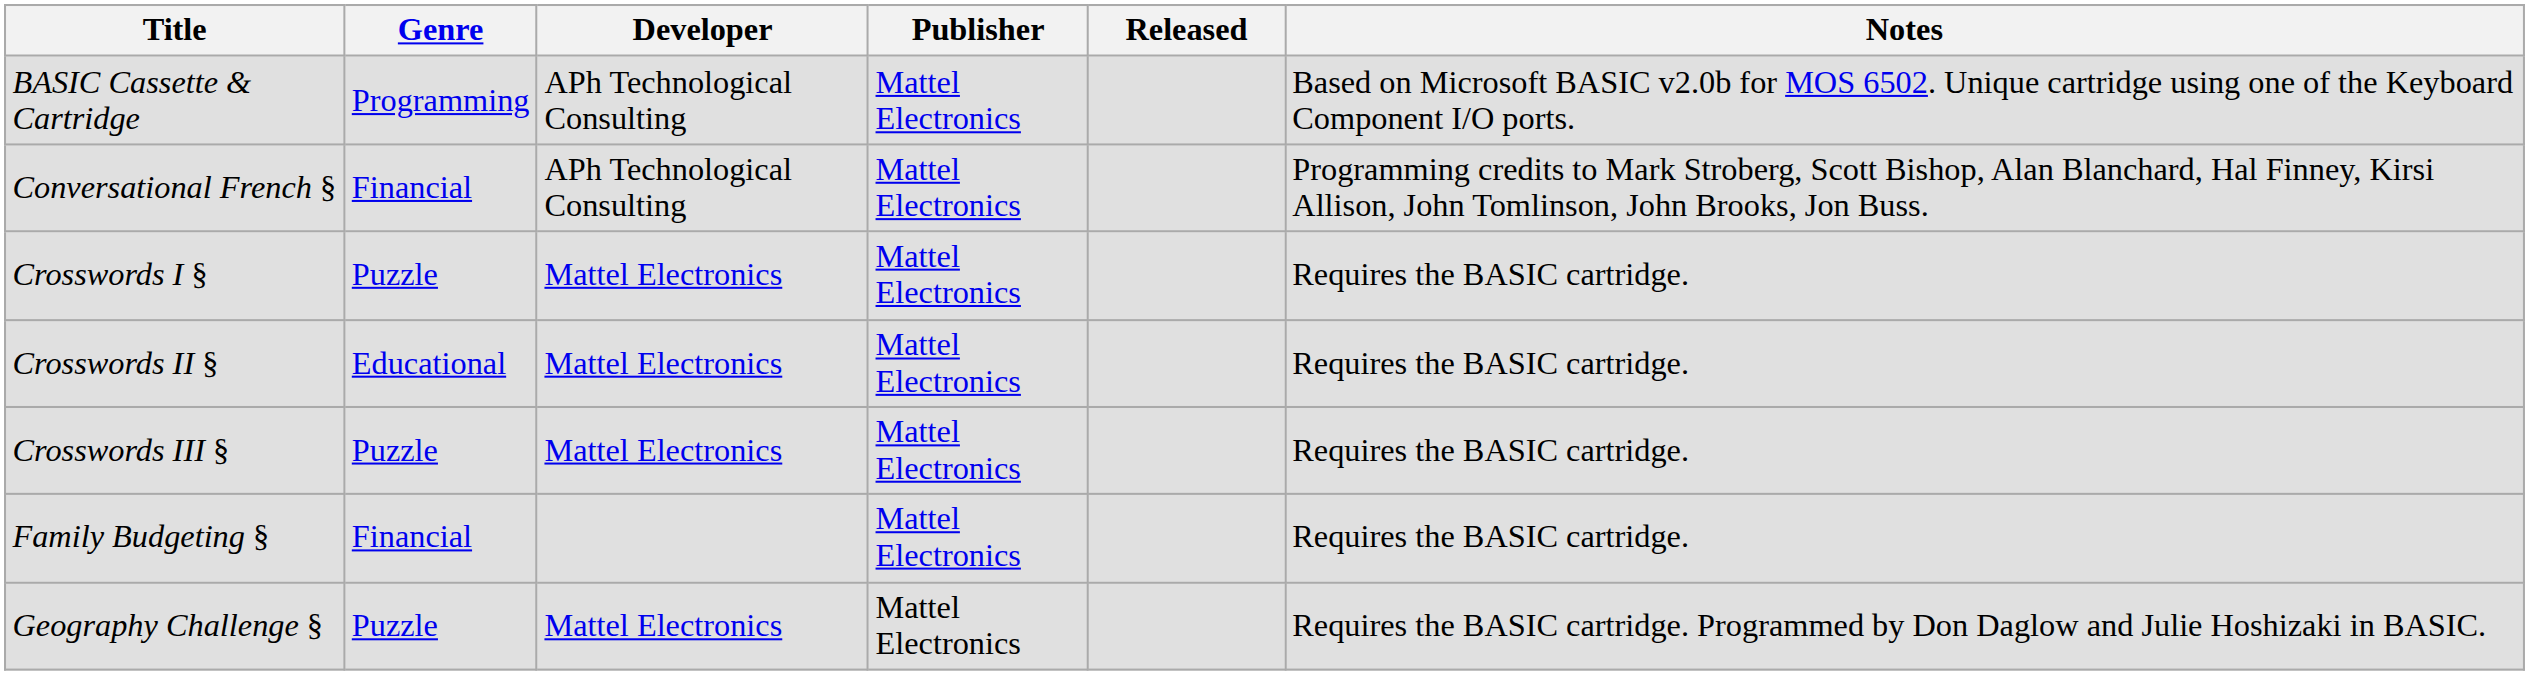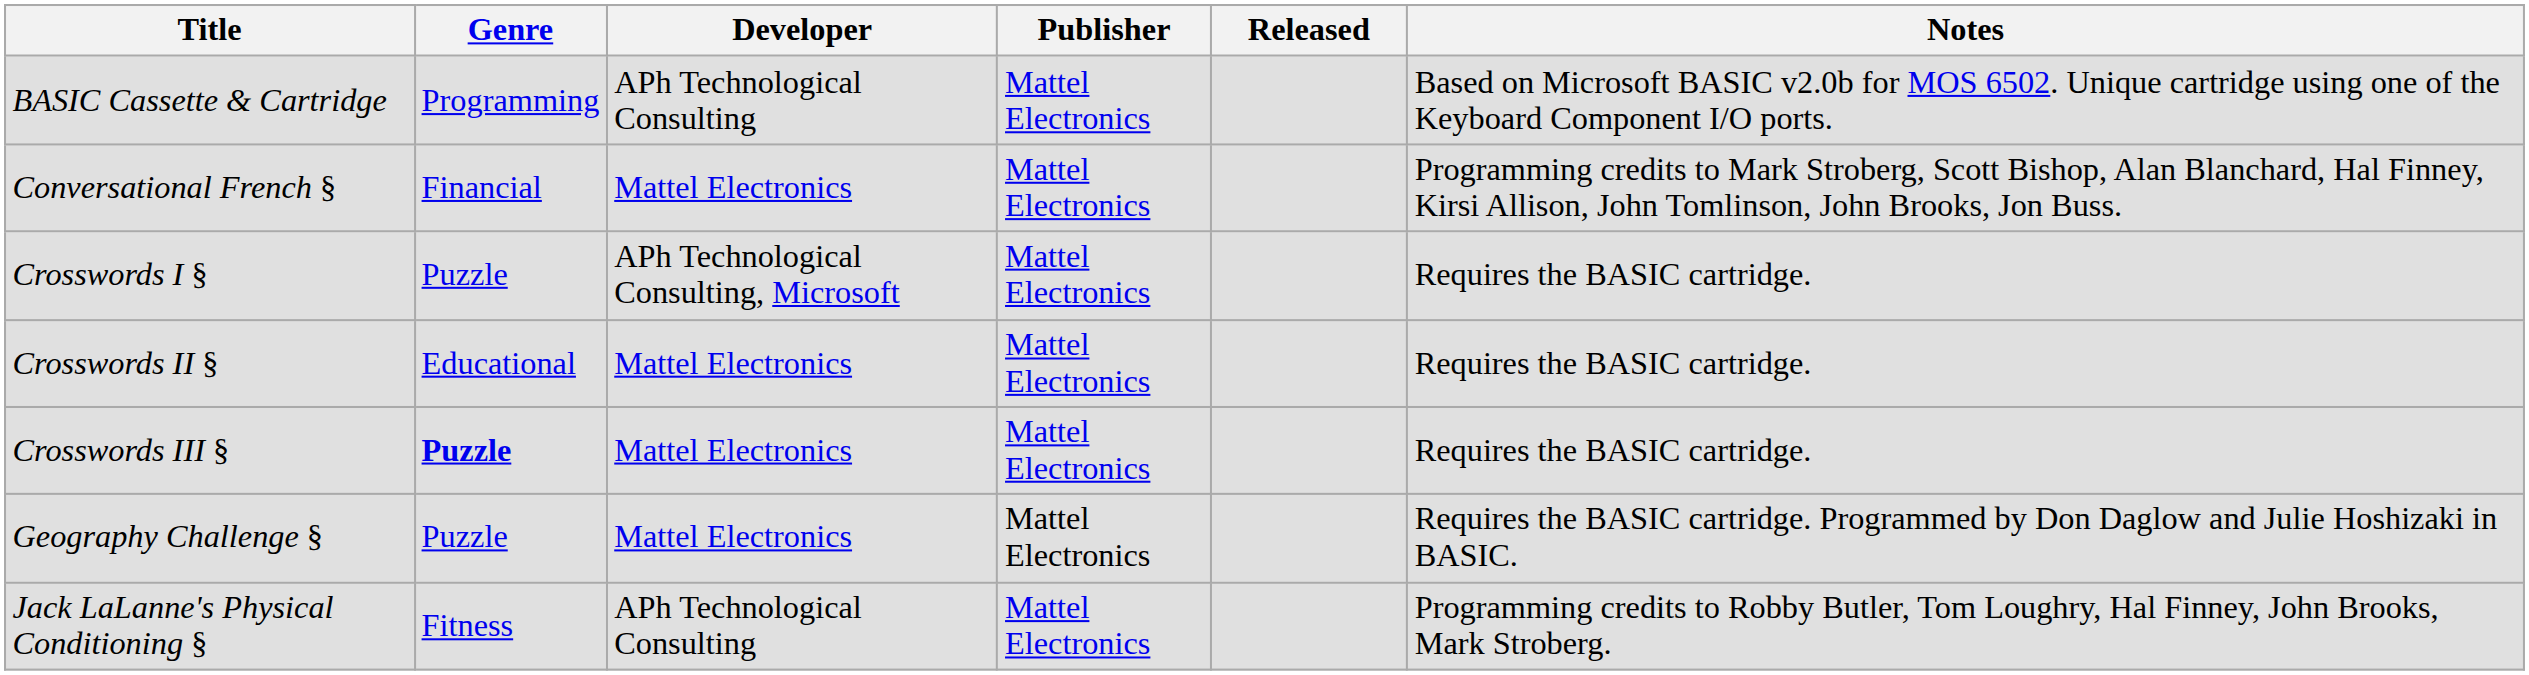Conversational French § | Developer: APh Technological Consulting -> Mattel Electronics
Crosswords I § | Developer: Mattel Electronics -> APh Technological Consulting, Microsoft
Crosswords III § | Genre: normal -> bold
- row: Family Budgeting § | Financial | Mattel Electronics | Requires the BASIC cartridge.
+ row: Jack LaLanne's Physical Conditioning § | Fitness | APh Technological Consulting | Mattel Electronics | Programming credits to Robby Butler, Tom Loughry, Hal Finney, John Brooks, Mark Stroberg.
